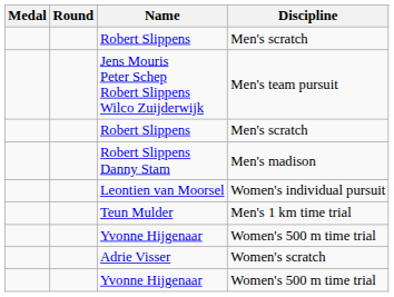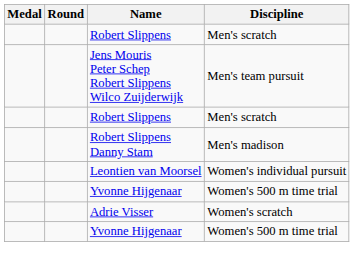- row: Teun Mulder | Men's 1 km time trial
